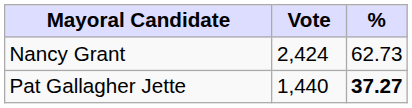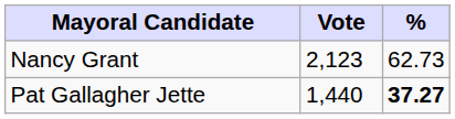Nancy Grant | Vote: 2,424 -> 2,123
